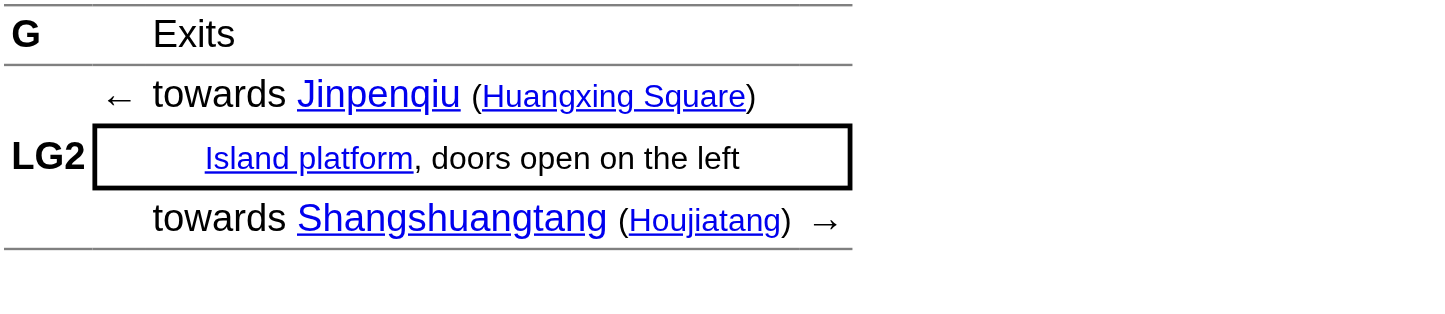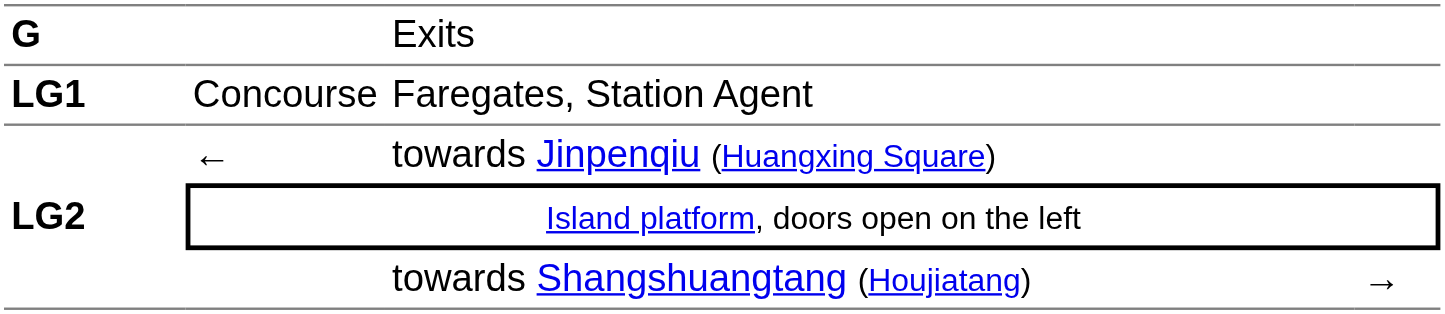+ row: LG1 | Concourse | Faregates, Station Agent
